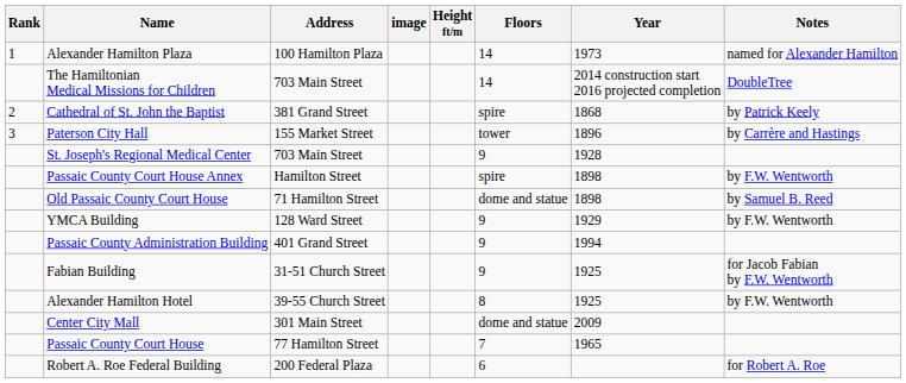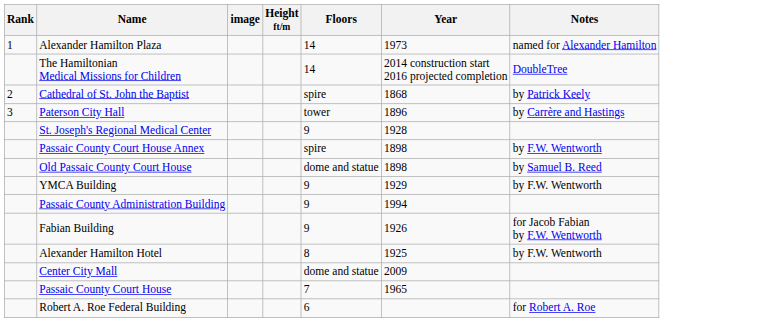- column: Address | 100 Hamilton Plaza | 703 Main Street | 381 Grand Street | 155 Market Street | 703 Main Street | Hamilton Street | 71 Hamilton Street | 128 Ward Street | 401 Grand Street | 31-51 Church Street | 39-55 Church Street | 301 Main Street | 77 Hamilton Street | 200 Federal Plaza
Fabian Building | Year: 1925 -> 1926
